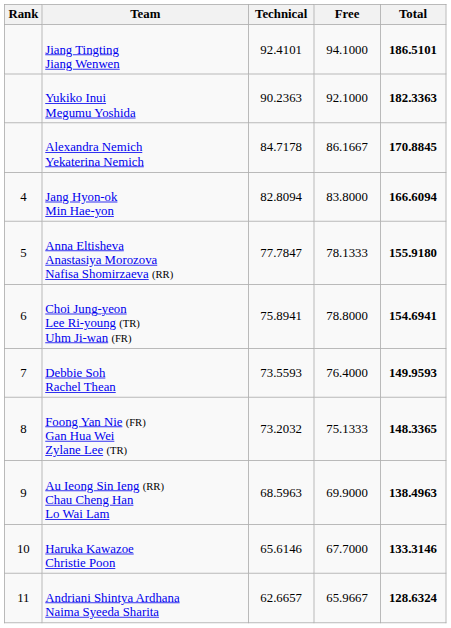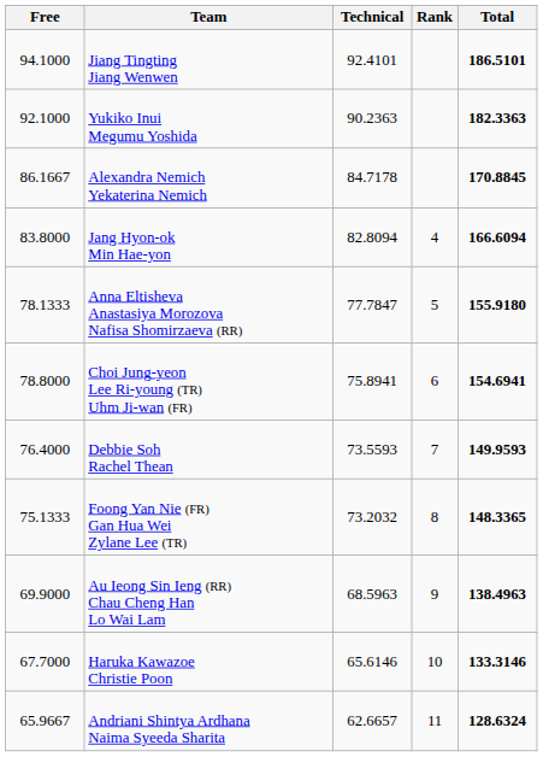columns swapped: Rank <-> Free
